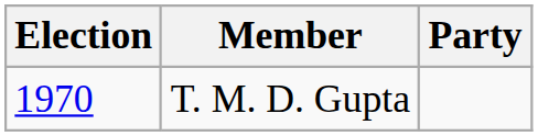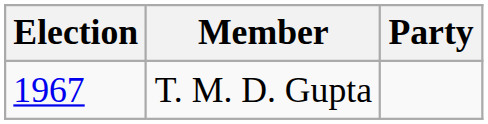T. M. D. Gupta | Election: 1970 -> 1967
